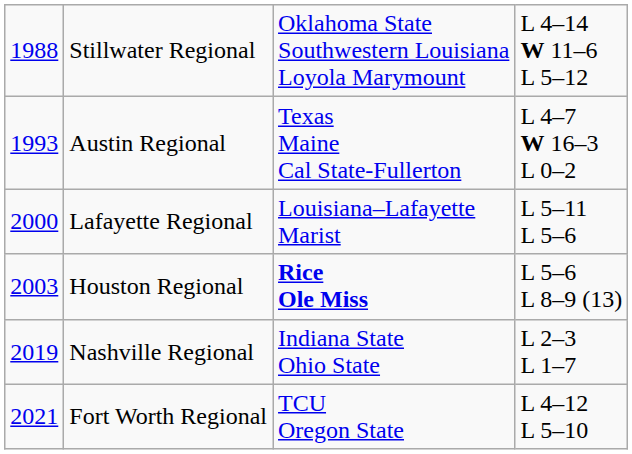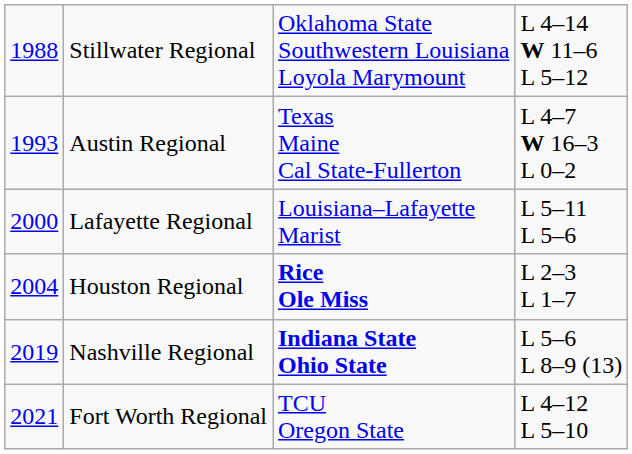Houston Regional | column 1: 2003 -> 2004
Houston Regional | column 4: L 5–6 L 8–9 (13) -> L 2–3 L 1–7
Nashville Regional | column 3: normal -> bold
Nashville Regional | column 4: L 2–3 L 1–7 -> L 5–6 L 8–9 (13)
